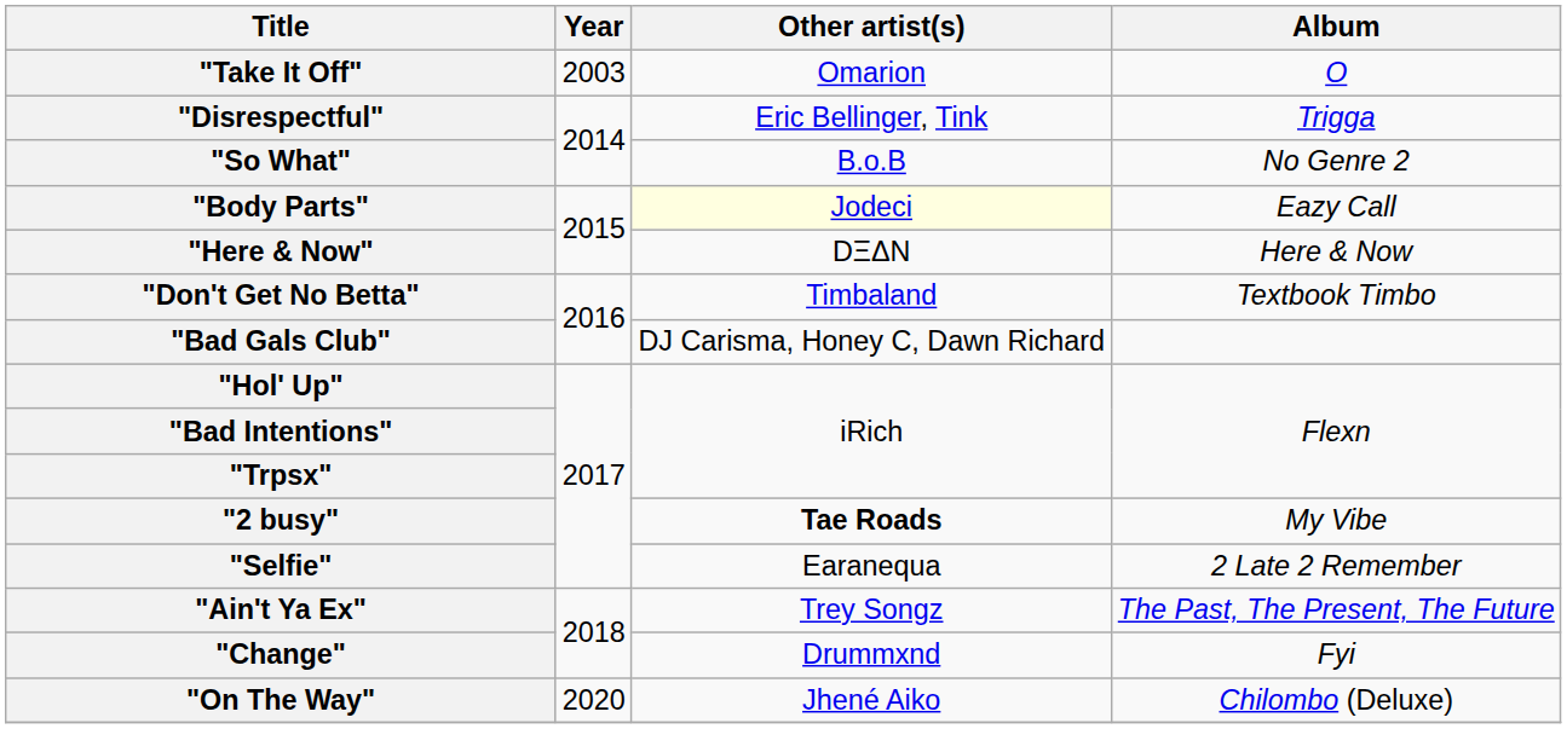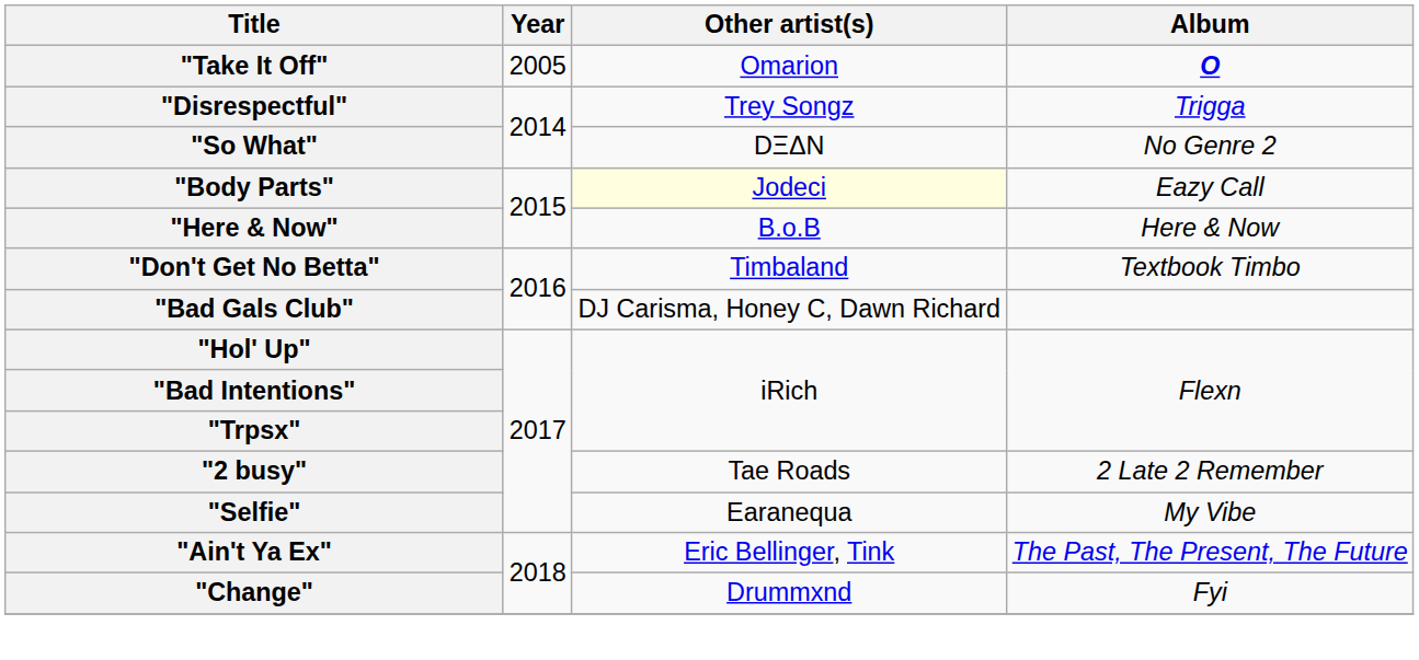"Take It Off" | Year: 2003 -> 2005
"Take It Off" | Album: normal -> bold
"Disrespectful" | Other artist(s): Eric Bellinger, Tink -> Trey Songz
"So What" | Other artist(s): B.o.B -> DΞΔN
"Here & Now" | Other artist(s): DΞΔN -> B.o.B
"2 busy" | Other artist(s): bold -> normal
"2 busy" | Album: My Vibe -> 2 Late 2 Remember
"Selfie" | Album: 2 Late 2 Remember -> My Vibe
"Ain't Ya Ex" | Other artist(s): Trey Songz -> Eric Bellinger, Tink
- row: "On The Way" | 2020 | Jhené Aiko | Chilombo (Deluxe)
